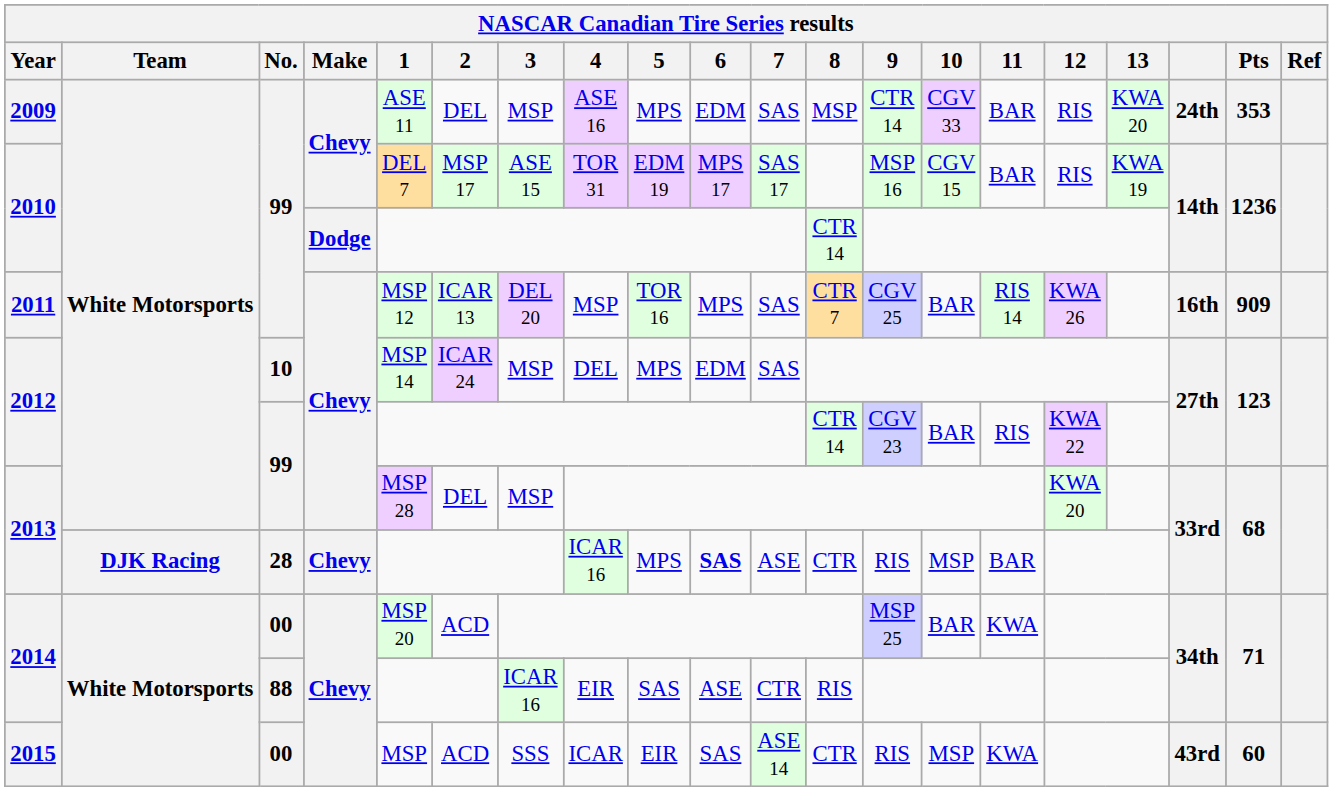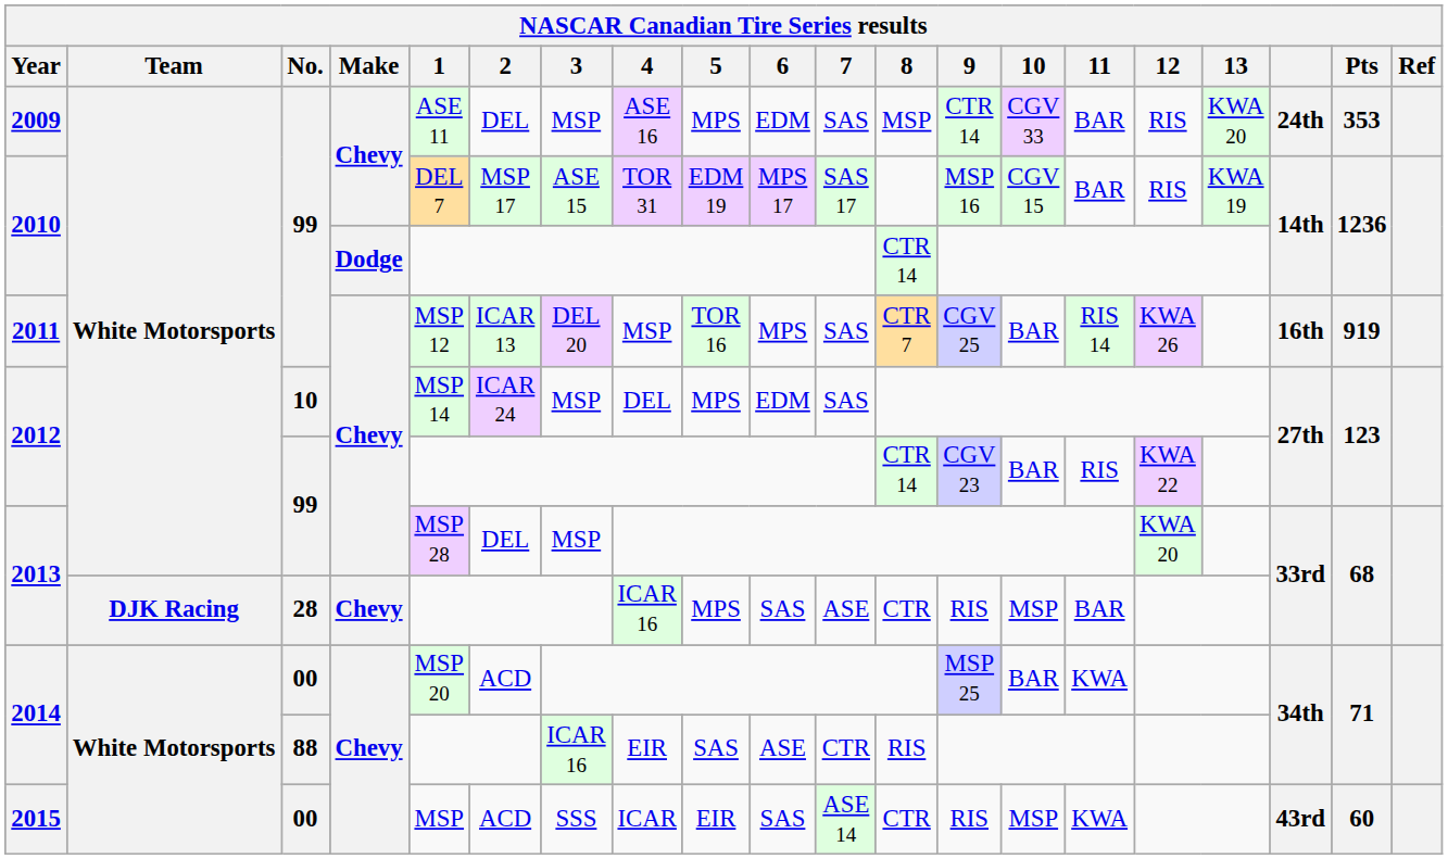2011 | Pts: 909 -> 919
2013 / 28 | 6: bold -> normal
